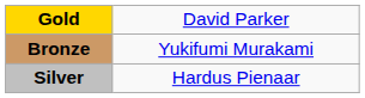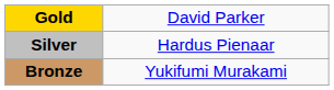rows swapped: Silver <-> Bronze
